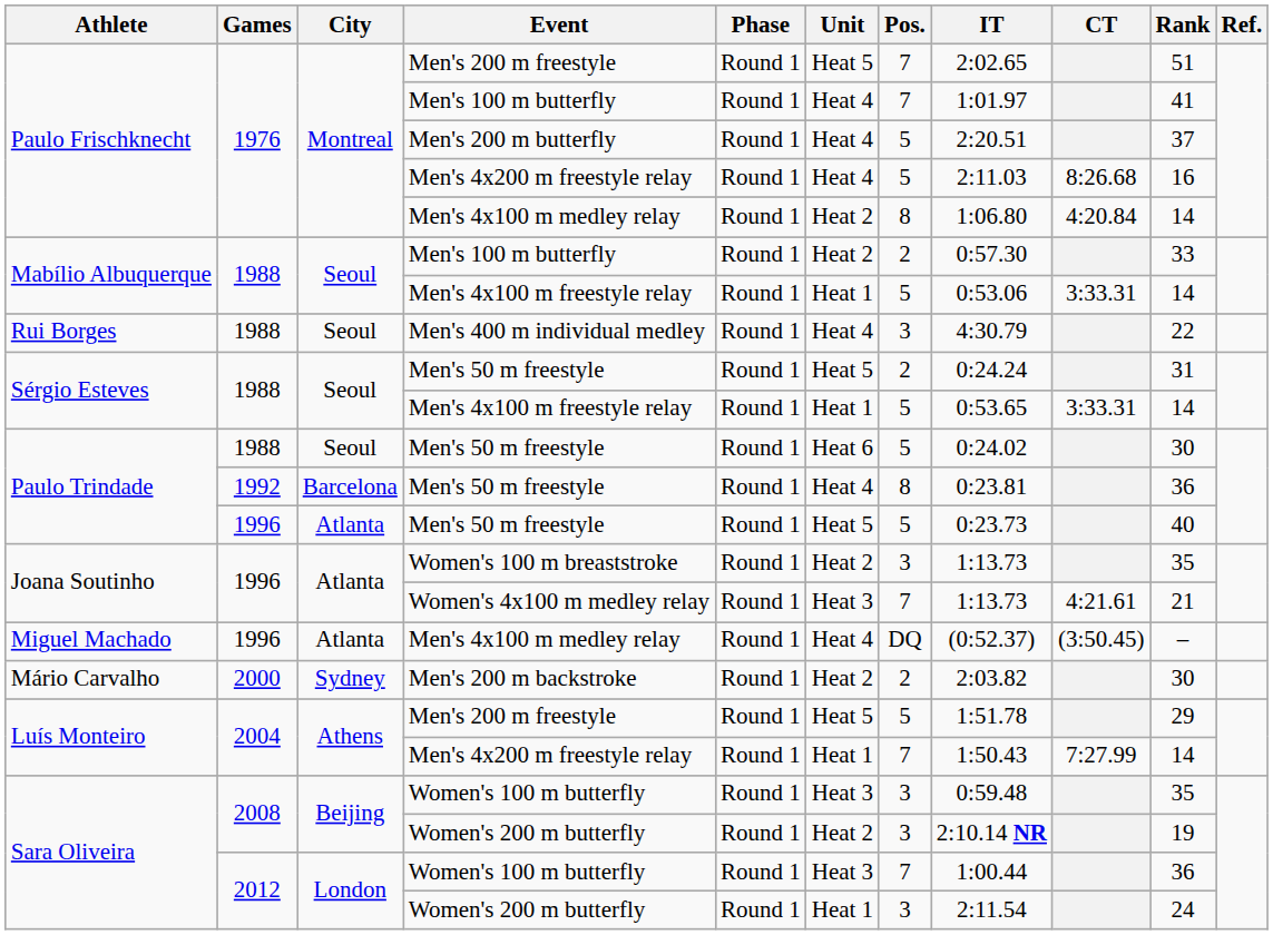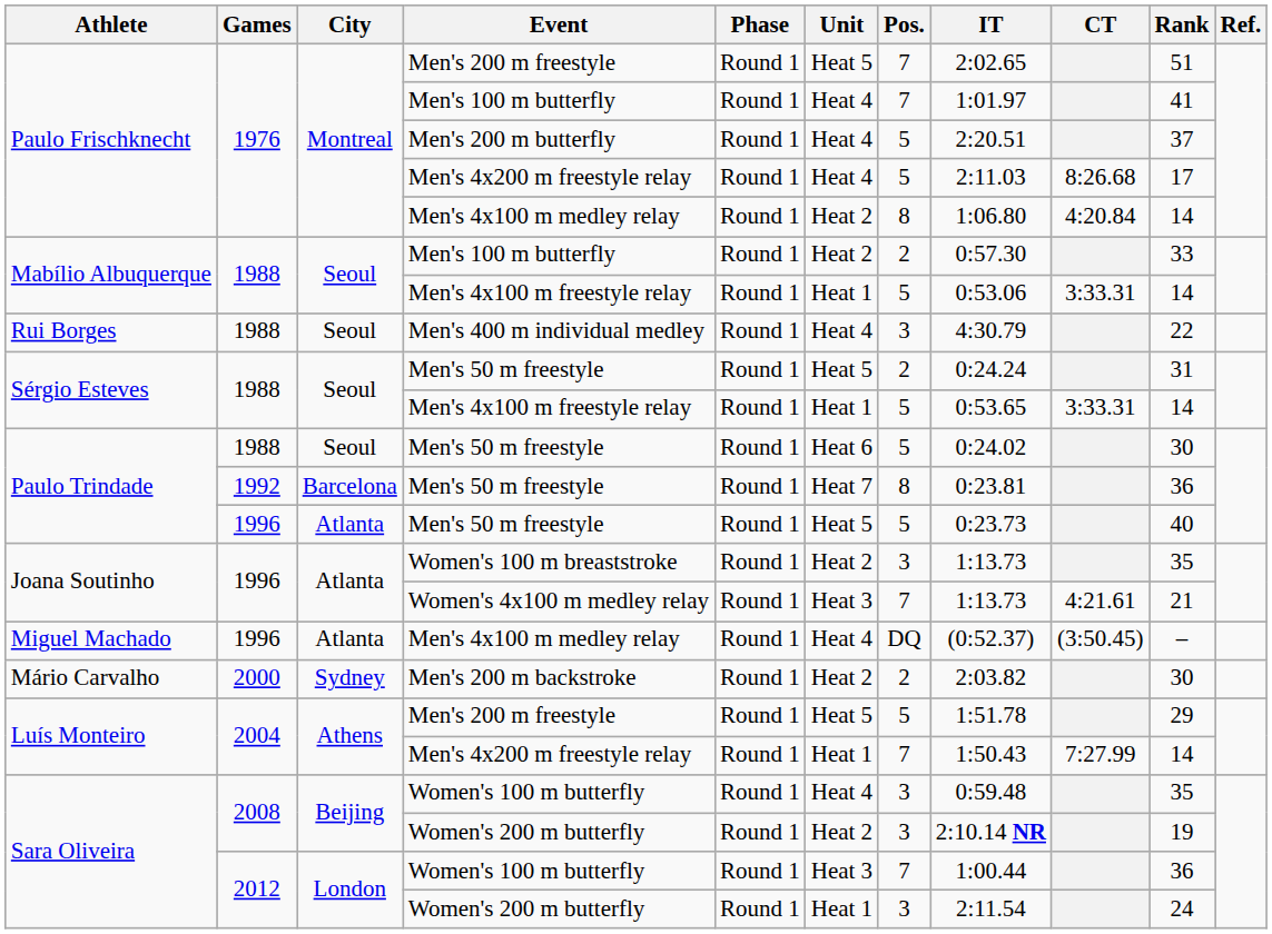1976 / Men's 4x200 m freestyle relay | Rank: 16 -> 17
1992 / Men's 50 m freestyle | Unit: Heat 4 -> Heat 7
2008 / Women's 100 m butterfly | Unit: Heat 3 -> Heat 4
